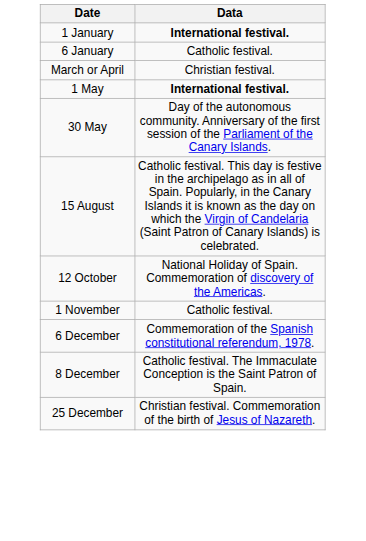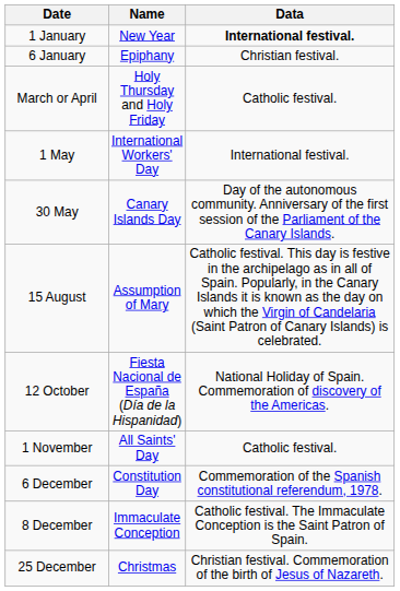+ column: Name | New Year | Epiphany | Holy Thursday and Holy Friday | International Workers' Day | Canary Islands Day | Assumption of Mary | Fiesta Nacional de España (Día de la Hispanidad) | All Saints' Day | Constitution Day | Immaculate Conception | Christmas
6 January | Data: Catholic festival. -> Christian festival.
March or April | Data: Christian festival. -> Catholic festival.
1 May | Data: bold -> normal
